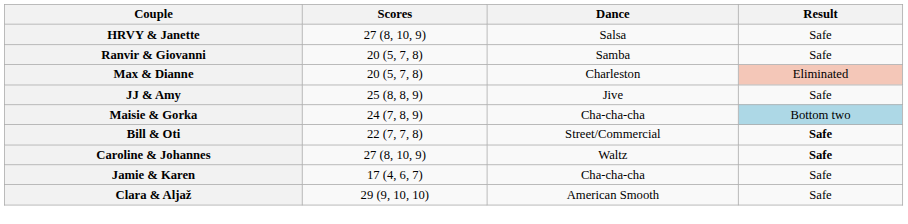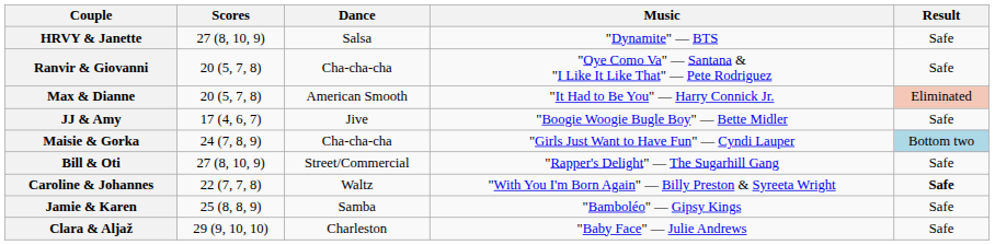+ column: Music | "Dynamite" — BTS | "Oye Como Va" — Santana & "I Like It Like That" — Pete Rodriguez | "It Had to Be You" — Harry Connick Jr. | "Boogie Woogie Bugle Boy" — Bette Midler | "Girls Just Want to Have Fun" — Cyndi Lauper | "Rapper's Delight" — The Sugarhill Gang | "With You I'm Born Again" — Billy Preston & Syreeta Wright | "Bamboléo" — Gipsy Kings | "Baby Face" — Julie Andrews
Ranvir & Giovanni | Dance: Samba -> Cha-cha-cha
Max & Dianne | Dance: Charleston -> American Smooth
JJ & Amy | Scores: 25 (8, 8, 9) -> 17 (4, 6, 7)
Bill & Oti | Scores: 22 (7, 7, 8) -> 27 (8, 10, 9)
Bill & Oti | Result: bold -> normal
Caroline & Johannes | Scores: 27 (8, 10, 9) -> 22 (7, 7, 8)
Jamie & Karen | Scores: 17 (4, 6, 7) -> 25 (8, 8, 9)
Jamie & Karen | Dance: Cha-cha-cha -> Samba
Clara & Aljaž | Dance: American Smooth -> Charleston
